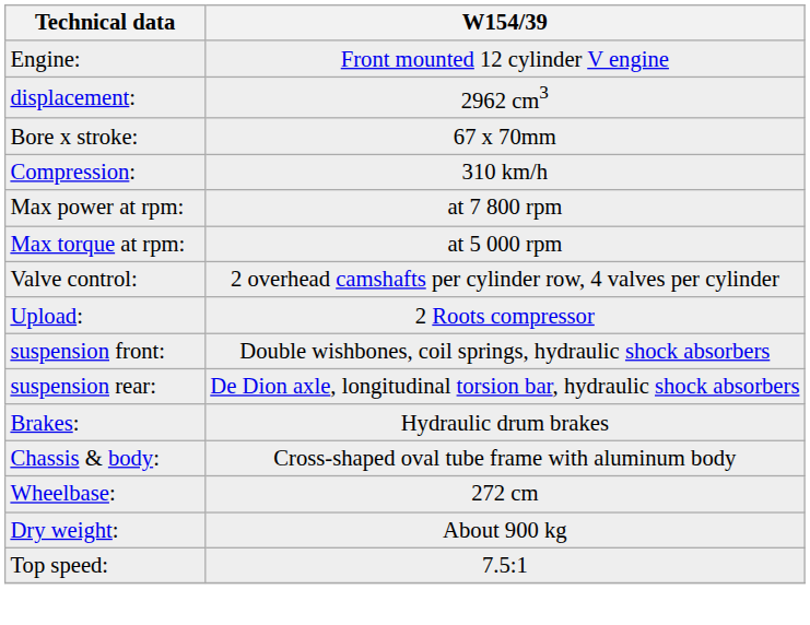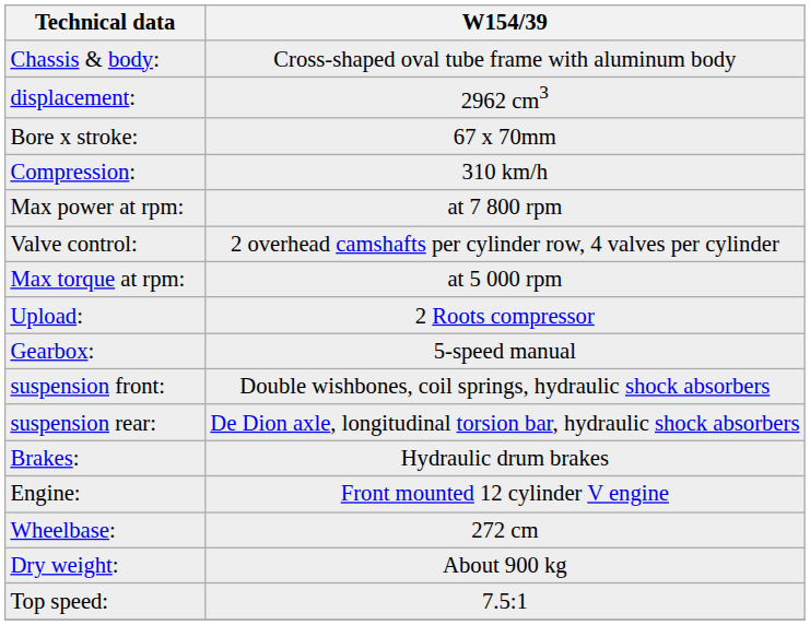rows swapped: Engine: <-> Chassis & body:
rows swapped: Max torque at rpm: <-> Valve control:
+ row: Gearbox: | 5-speed manual
